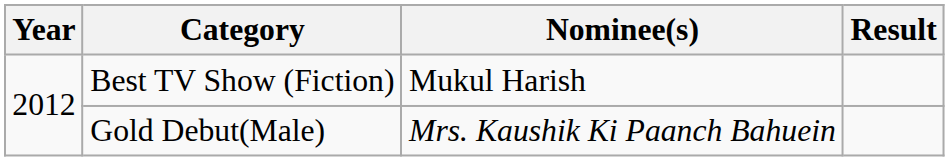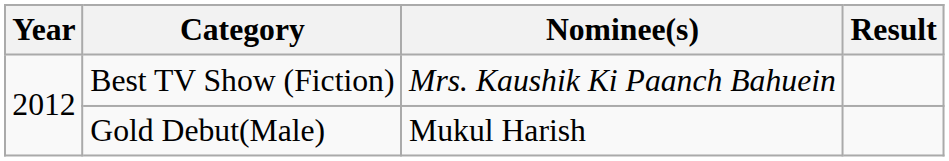Best TV Show (Fiction) | Nominee(s): Mukul Harish -> Mrs. Kaushik Ki Paanch Bahuein
Gold Debut(Male) | Nominee(s): Mrs. Kaushik Ki Paanch Bahuein -> Mukul Harish
